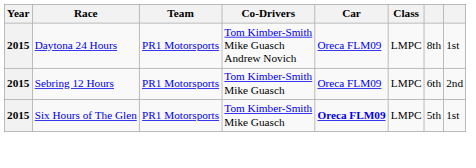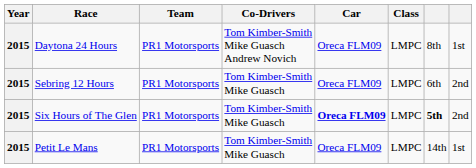Six Hours of The Glen | column 7: normal -> bold
Six Hours of The Glen | column 8: 1st -> 2nd
+ row: 2015 | Petit Le Mans | PR1 Motorsports | Tom Kimber-Smith Mike Guasch | Oreca FLM09 | LMPC | 14th | 1st
